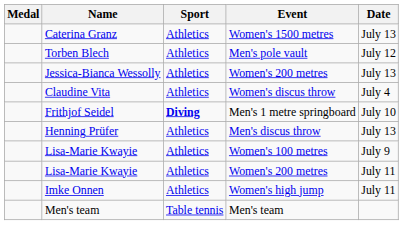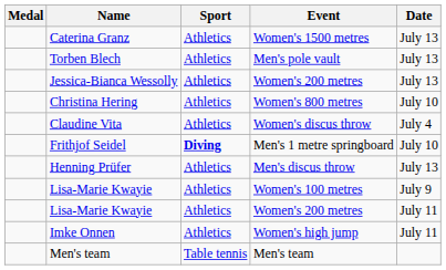Torben Blech | Date: July 12 -> July 13
+ row: Christina Hering | Athletics | Women's 800 metres | July 10
